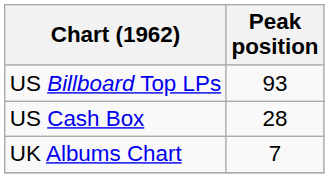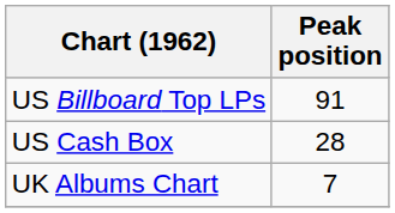US Billboard Top LPs | Peak position: 93 -> 91
